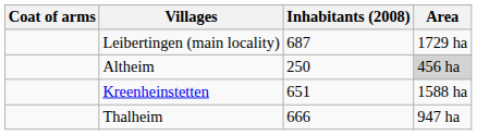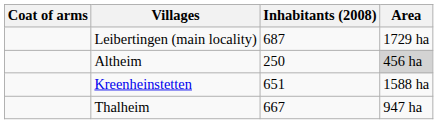Thalheim | Inhabitants (2008): 666 -> 667
